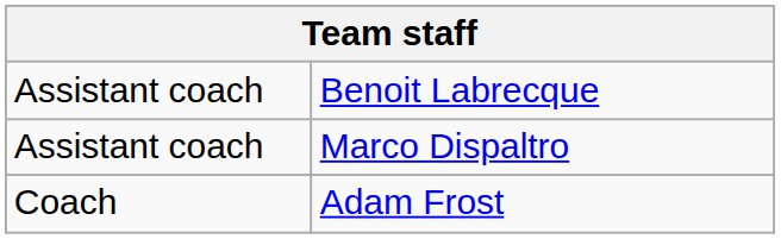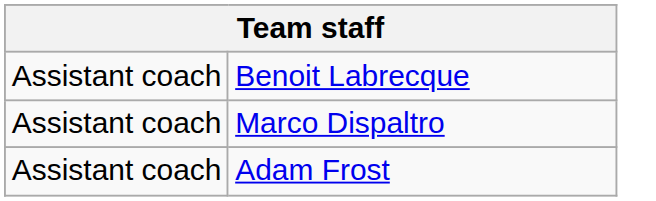Adam Frost | column 1: Coach -> Assistant coach
